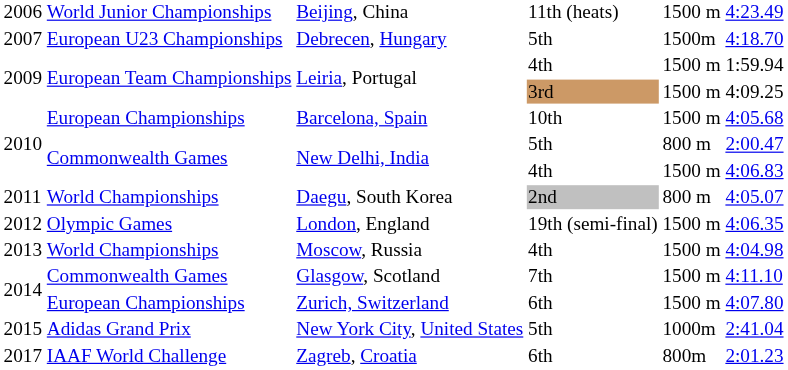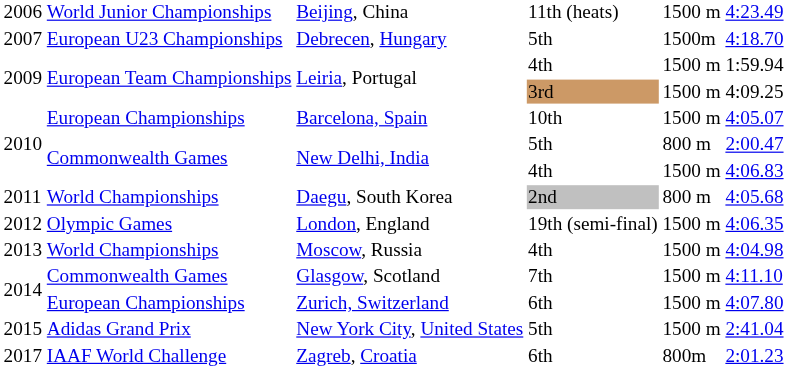Barcelona, Spain | column 6: 4:05.68 -> 4:05.07
Daegu, South Korea | column 6: 4:05.07 -> 4:05.68
New York City, United States | column 5: 1000m -> 1500 m
